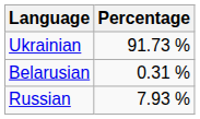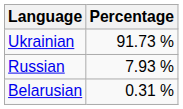rows swapped: Russian <-> Belarusian
